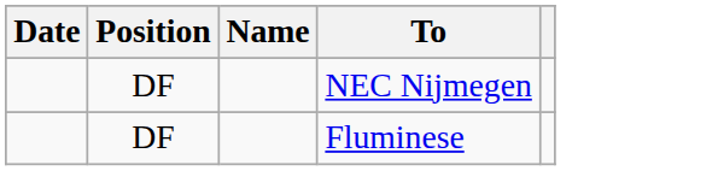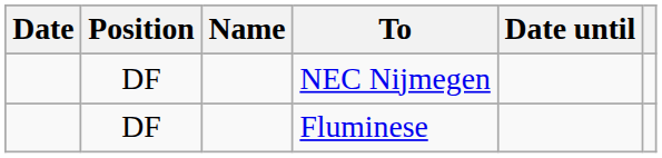+ column: Date until
